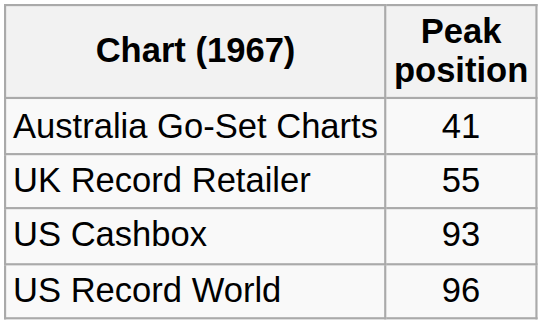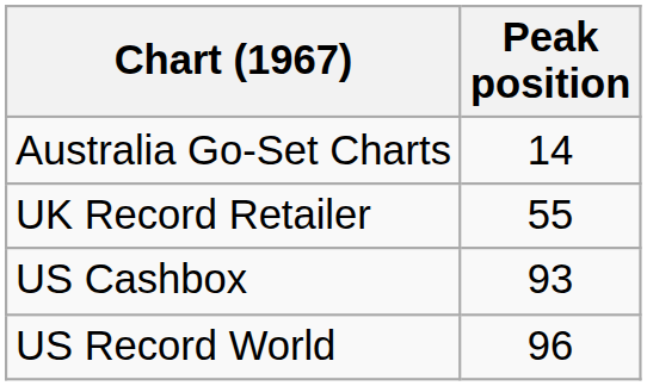Australia Go-Set Charts | Peak position: 41 -> 14
